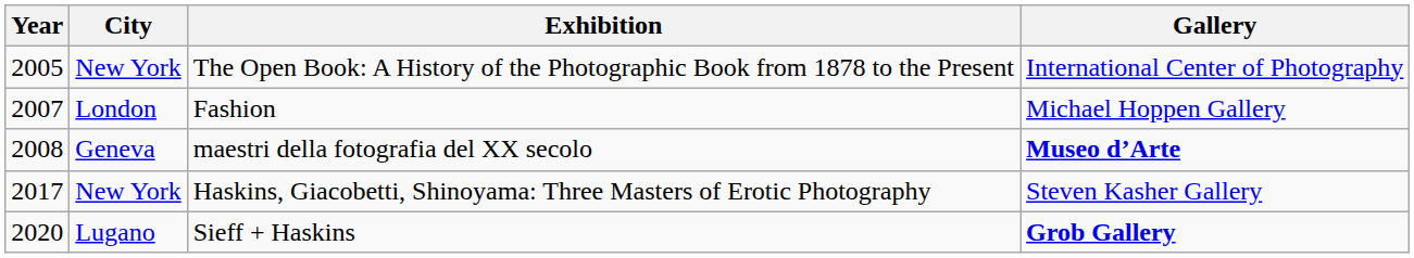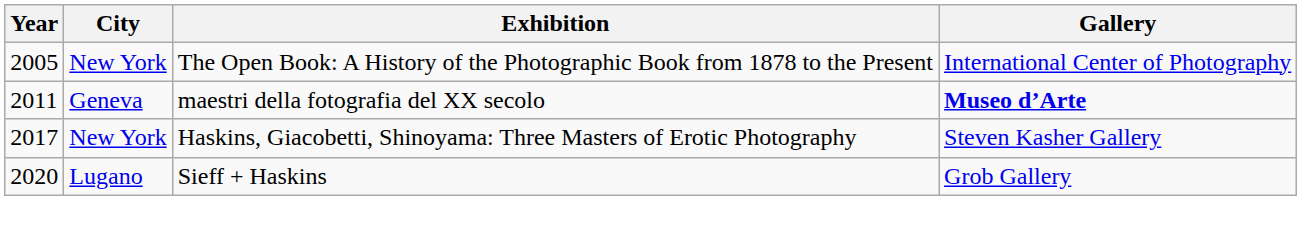- row: 2007 | London | Fashion | Michael Hoppen Gallery
maestri della fotografia del XX secolo | Year: 2008 -> 2011
Sieff + Haskins | Gallery: bold -> normal
